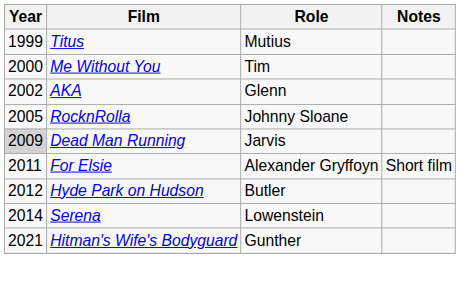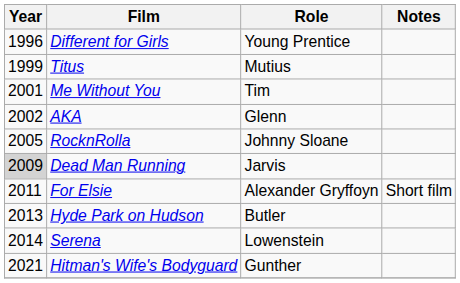+ row: 1996 | Different for Girls | Young Prentice
Me Without You | Year: 2000 -> 2001
Hyde Park on Hudson | Year: 2012 -> 2013
